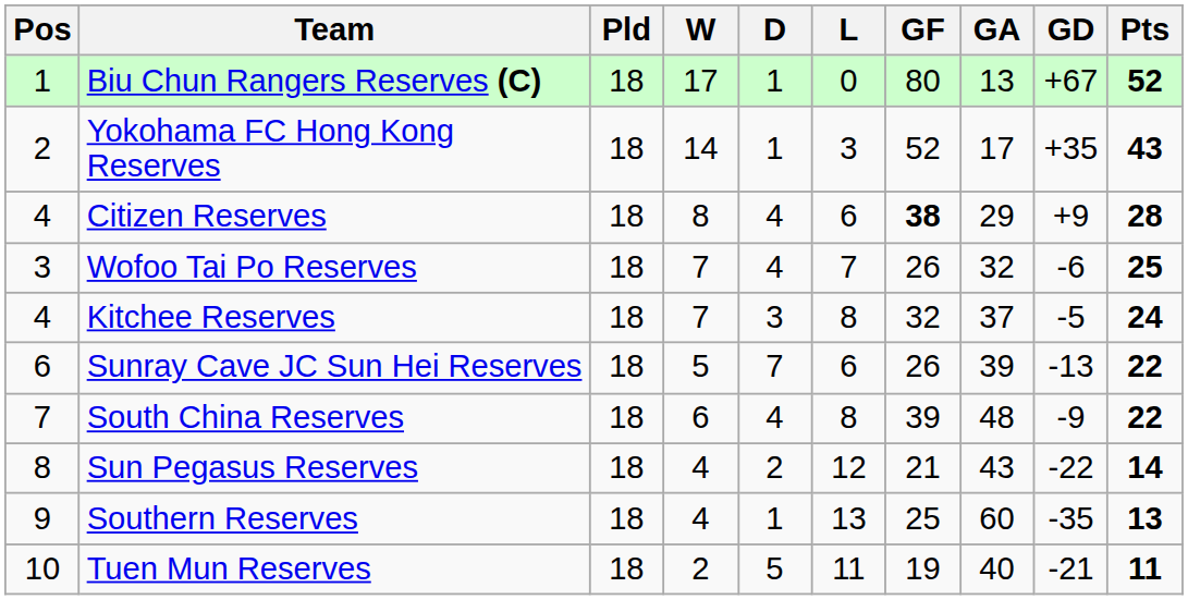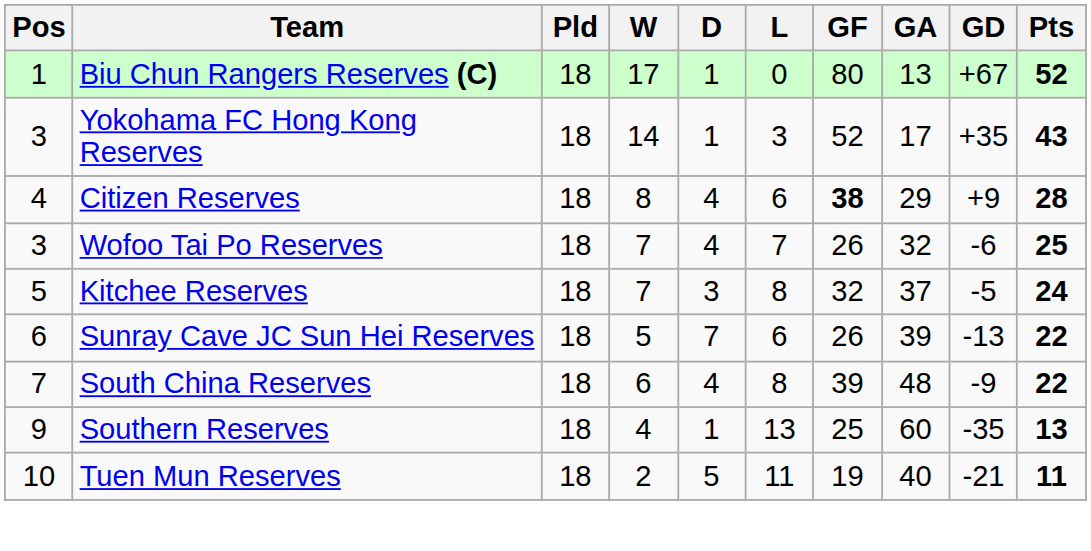Yokohama FC Hong Kong Reserves | Pos: 2 -> 3
Kitchee Reserves | Pos: 4 -> 5
- row: 8 | Sun Pegasus Reserves | 18 | 4 | 2 | 12 | 21 | 43 | -22 | 14
